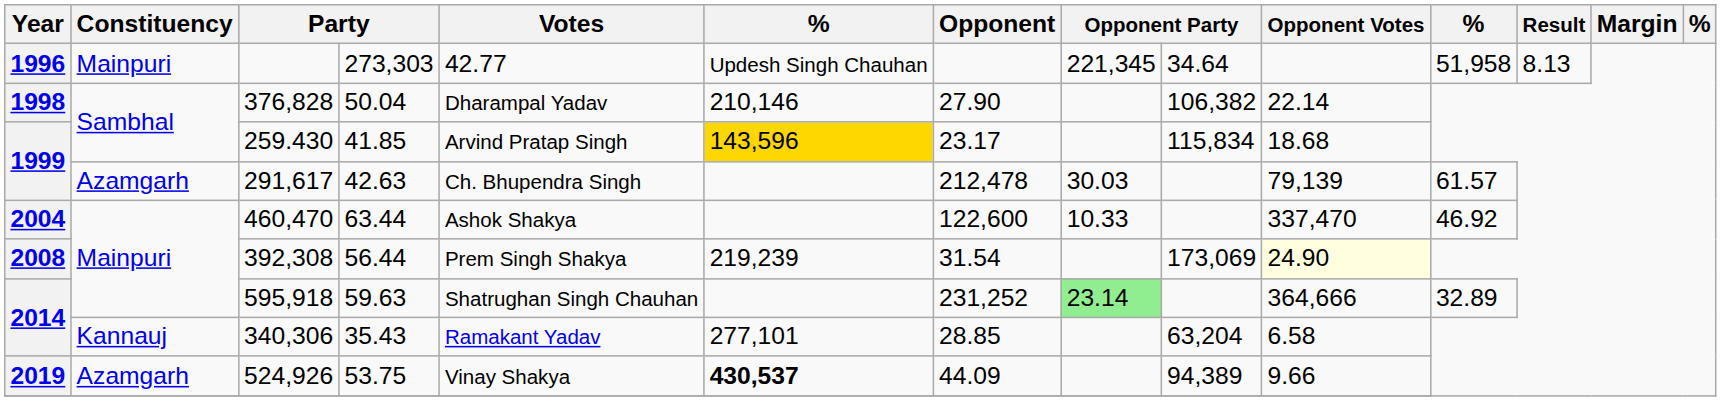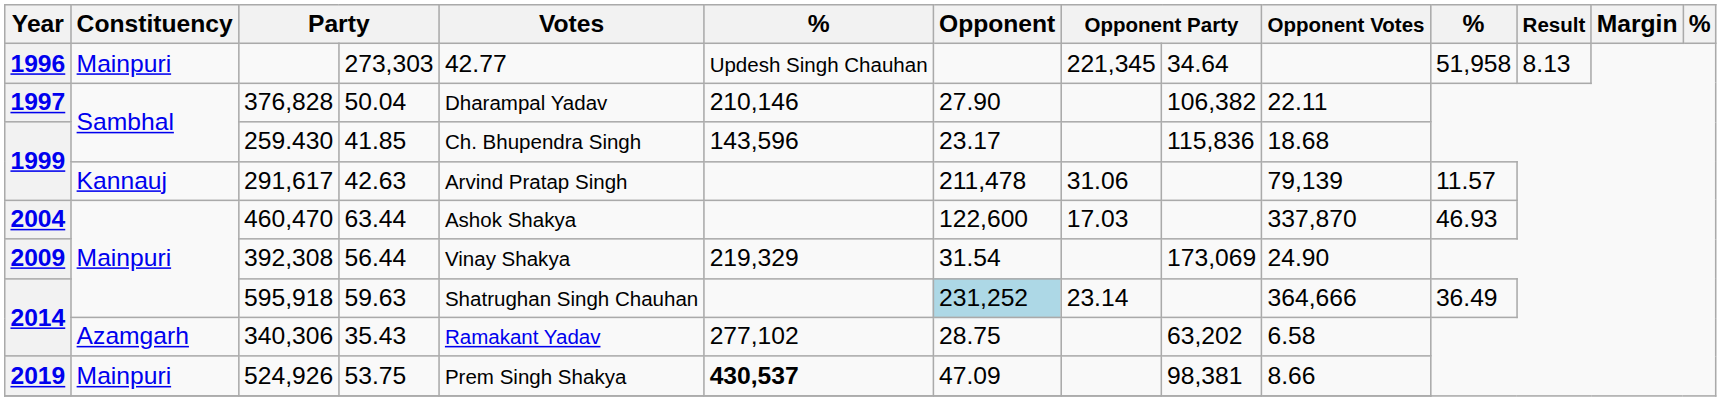376,828 | Year: 1998 -> 1997
376,828 | Opponent Votes: 22.14 -> 22.11
259.430 | Votes: Arvind Pratap Singh -> Ch. Bhupendra Singh
259.430 | column 6: gold background -> no background
259.430 | column 9: 115,834 -> 115,836
291,617 | Constituency: Azamgarh -> Kannauj
291,617 | Votes: Ch. Bhupendra Singh -> Arvind Pratap Singh
291,617 | Opponent: 212,478 -> 211,478
291,617 | column 8: 30.03 -> 31.06
291,617 | column 11: 61.57 -> 11.57
460,470 | column 8: 10.33 -> 17.03
460,470 | Opponent Votes: 337,470 -> 337,870
460,470 | column 11: 46.92 -> 46.93
392,308 | Year: 2008 -> 2009
392,308 | Votes: Prem Singh Shakya -> Vinay Shakya
392,308 | column 6: 219,239 -> 219,329
392,308 | Opponent Votes: lightyellow background -> no background
595,918 | Opponent: no background -> lightblue background
595,918 | column 8: lightgreen background -> no background
595,918 | column 11: 32.89 -> 36.49
340,306 | Constituency: Kannauj -> Azamgarh
340,306 | column 6: 277,101 -> 277,102
340,306 | Opponent: 28.85 -> 28.75
340,306 | column 9: 63,204 -> 63,202
524,926 | Constituency: Azamgarh -> Mainpuri
524,926 | Votes: Vinay Shakya -> Prem Singh Shakya
524,926 | Opponent: 44.09 -> 47.09
524,926 | column 9: 94,389 -> 98,381
524,926 | Opponent Votes: 9.66 -> 8.66
